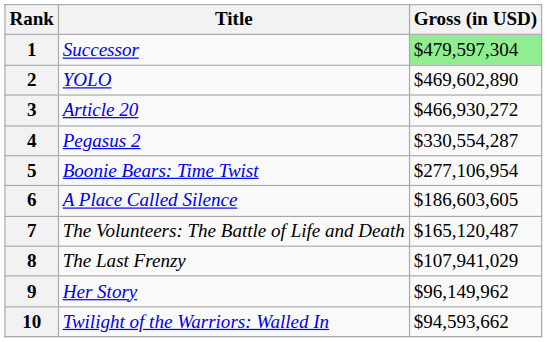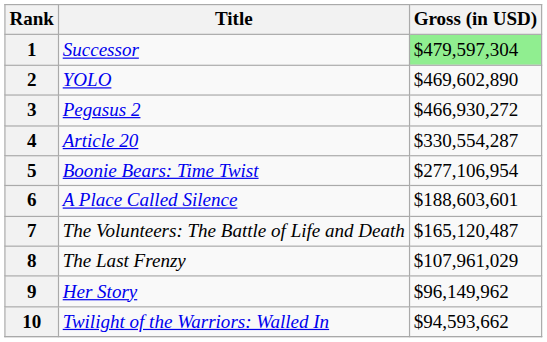3 | Title: Article 20 -> Pegasus 2
4 | Title: Pegasus 2 -> Article 20
6 | Gross (in USD): $186,603,605 -> $188,603,601
8 | Gross (in USD): $107,941,029 -> $107,961,029
